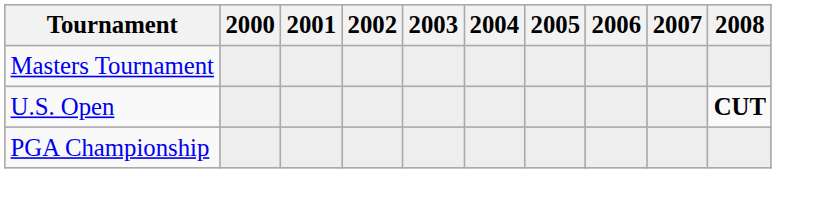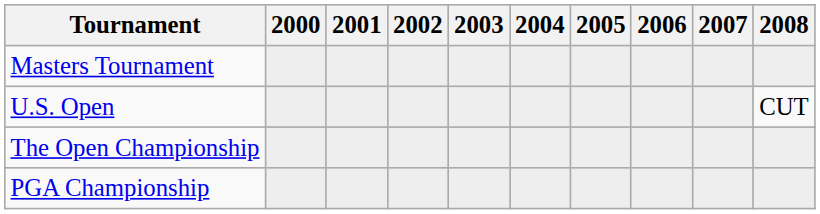U.S. Open | 2008: bold -> normal
+ row: The Open Championship
